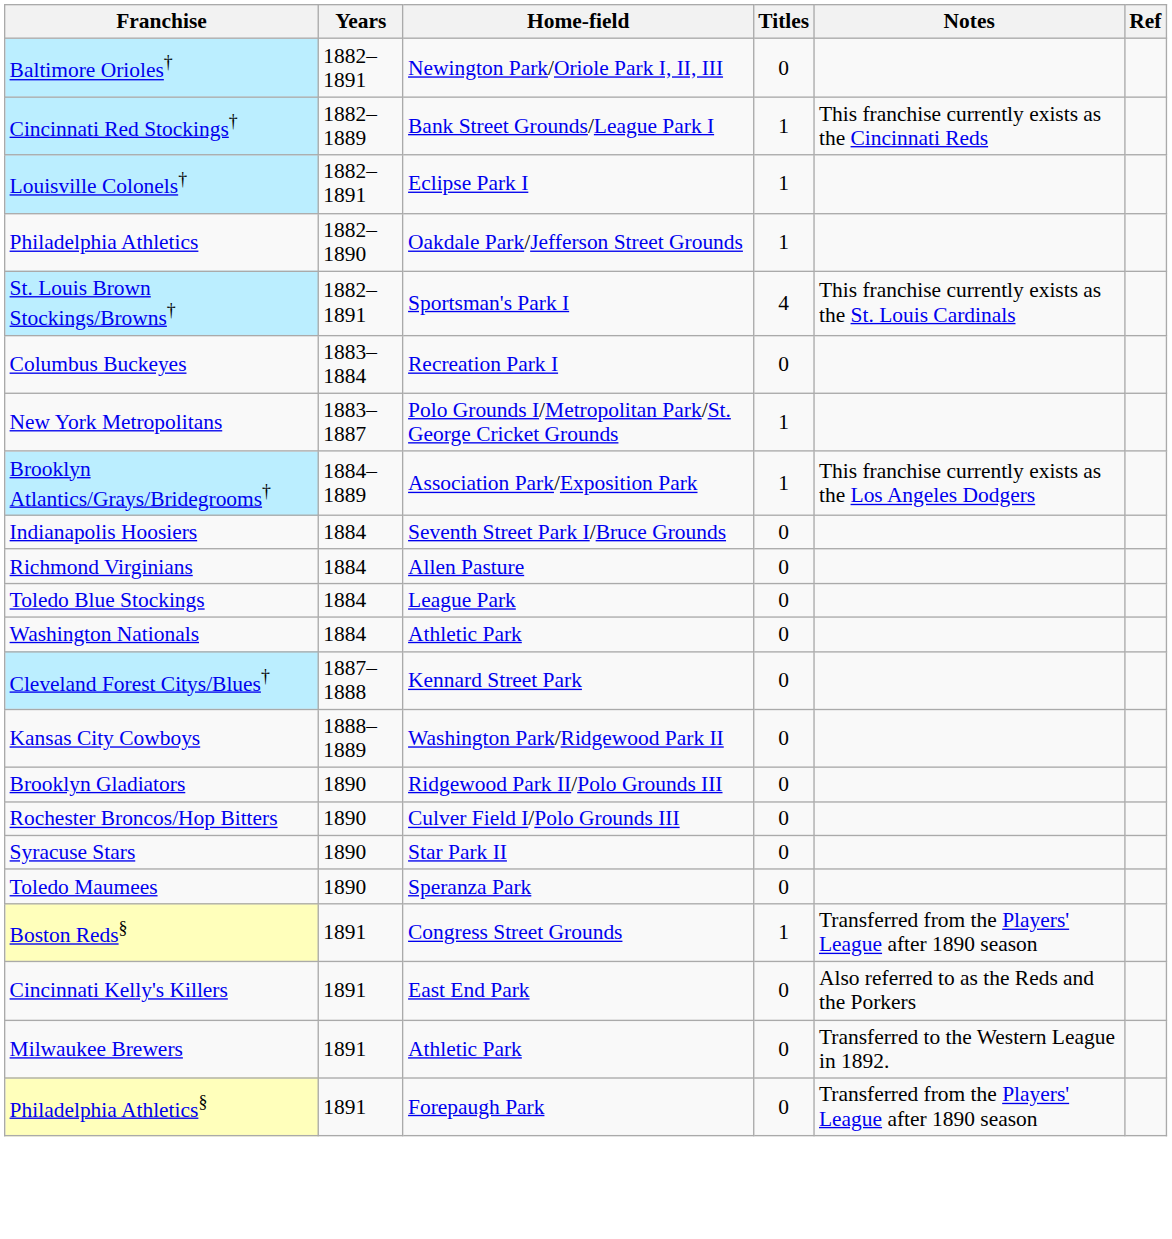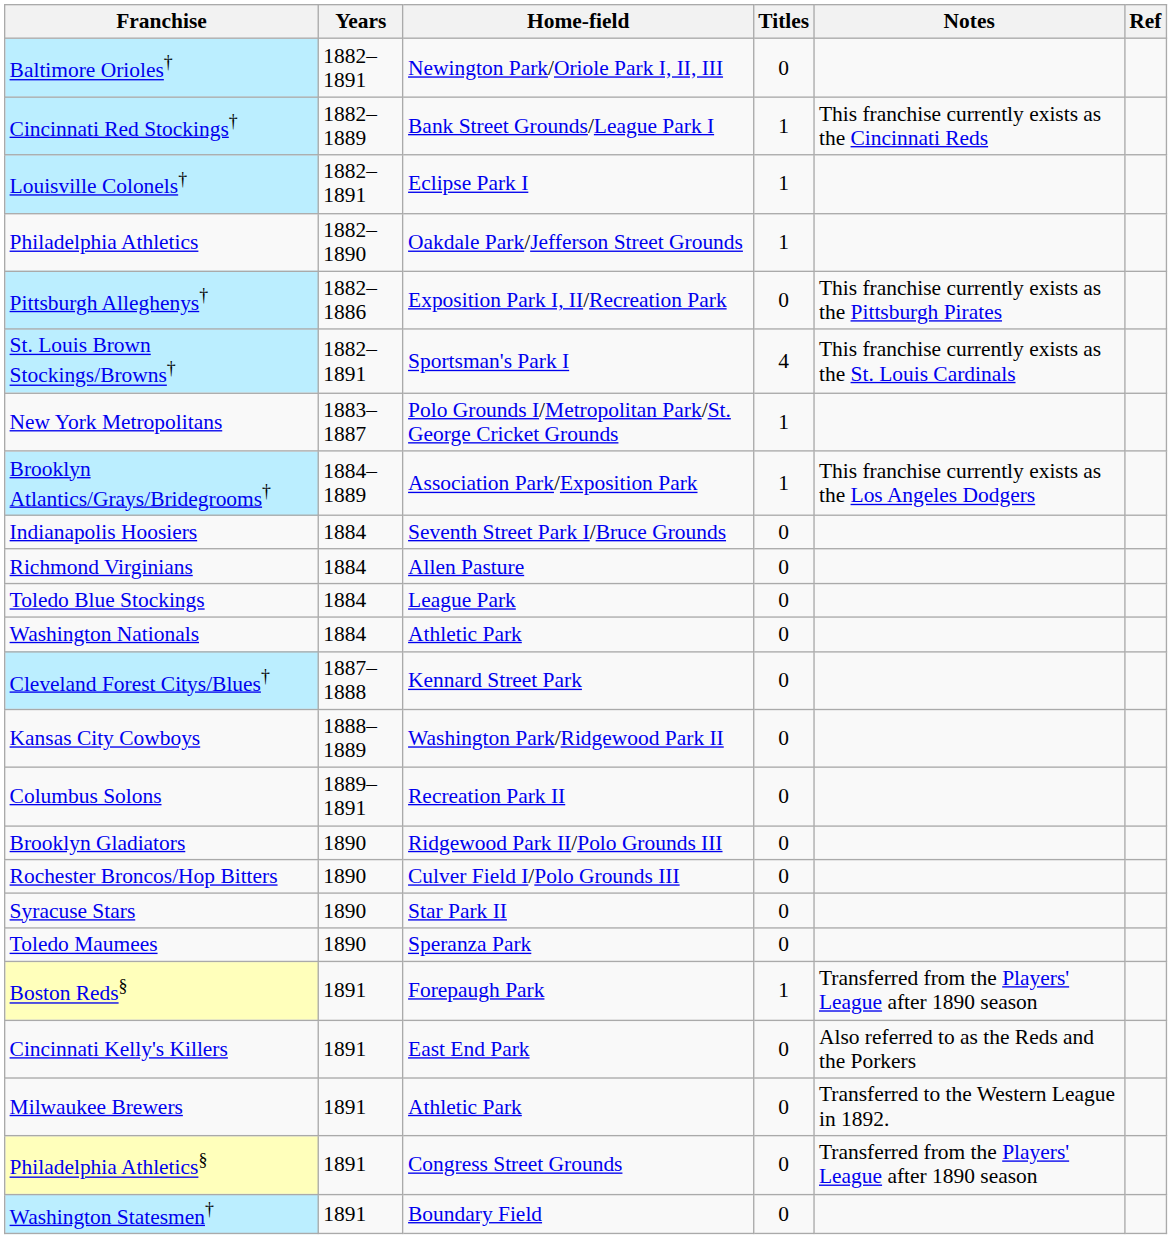+ row: Pittsburgh Alleghenys† | 1882–1886 | Exposition Park I, II/Recreation Park | 0 | This franchise currently exists as the Pittsburgh Pirates
- row: Columbus Buckeyes | 1883–1884 | Recreation Park I | 0
+ row: Columbus Solons | 1889–1891 | Recreation Park II | 0
Boston Reds§ | Home-field: Congress Street Grounds -> Forepaugh Park
Philadelphia Athletics§ | Home-field: Forepaugh Park -> Congress Street Grounds
+ row: Washington Statesmen† | 1891 | Boundary Field | 0
